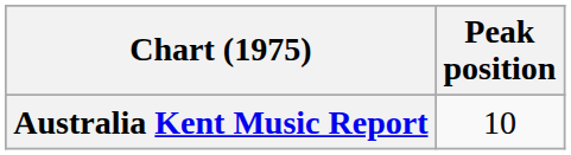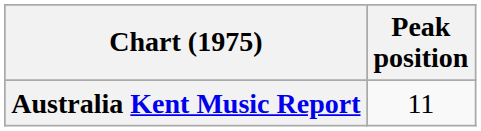Australia Kent Music Report | Peak position: 10 -> 11
